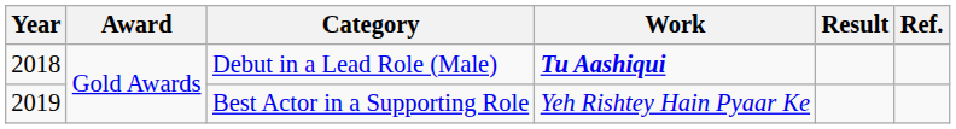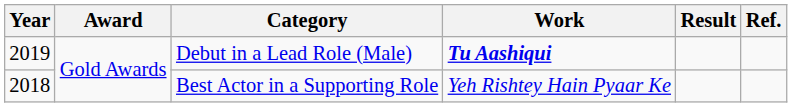Debut in a Lead Role (Male) | Year: 2018 -> 2019
Best Actor in a Supporting Role | Year: 2019 -> 2018
